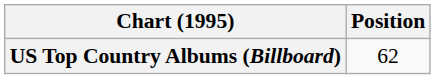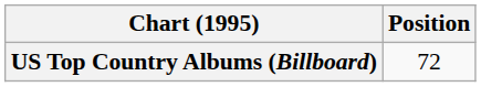US Top Country Albums (Billboard) | Position: 62 -> 72
